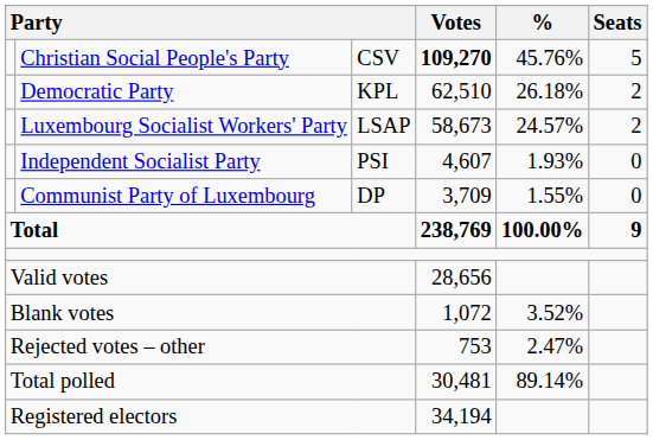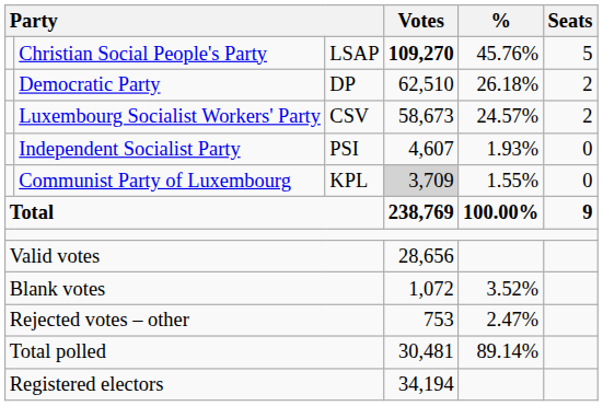Christian Social People's Party | column 3: CSV -> LSAP
Democratic Party | column 3: KPL -> DP
Luxembourg Socialist Workers' Party | column 3: LSAP -> CSV
Communist Party of Luxembourg | column 3: DP -> KPL
Communist Party of Luxembourg | Votes: no background -> lightgrey background
